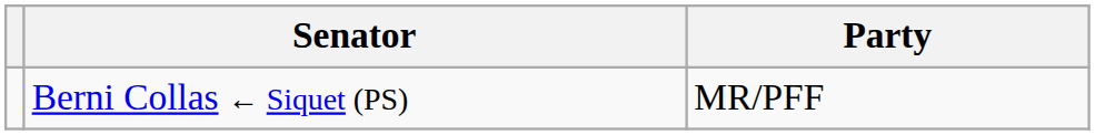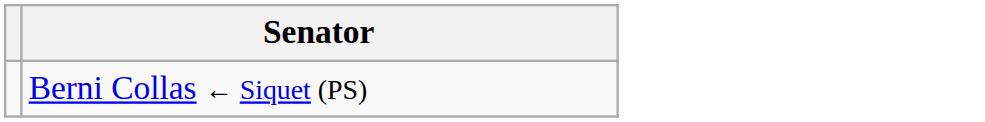- column: Party | MR/PFF
